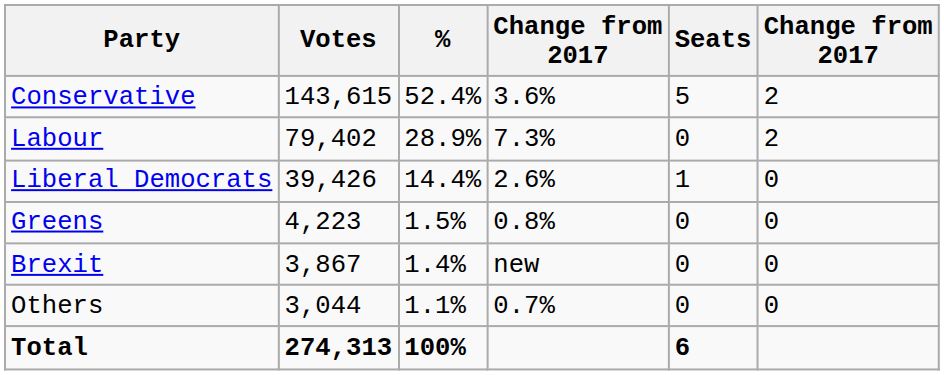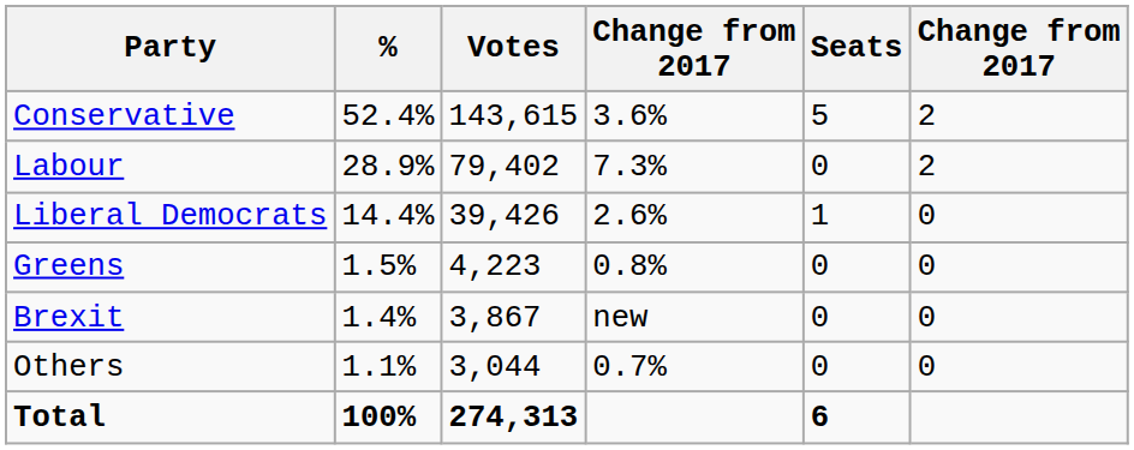columns swapped: Votes <-> %
